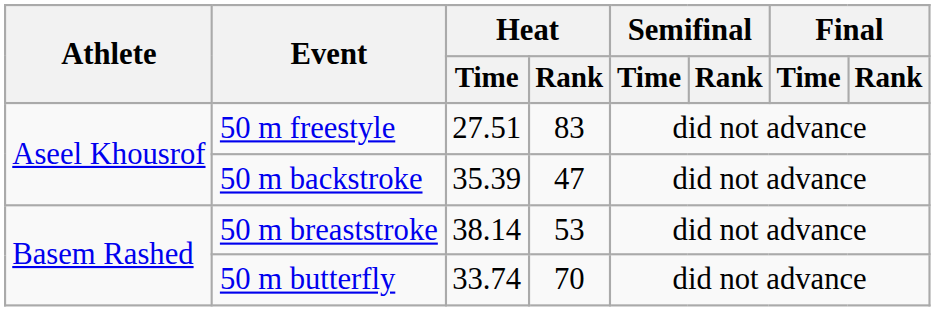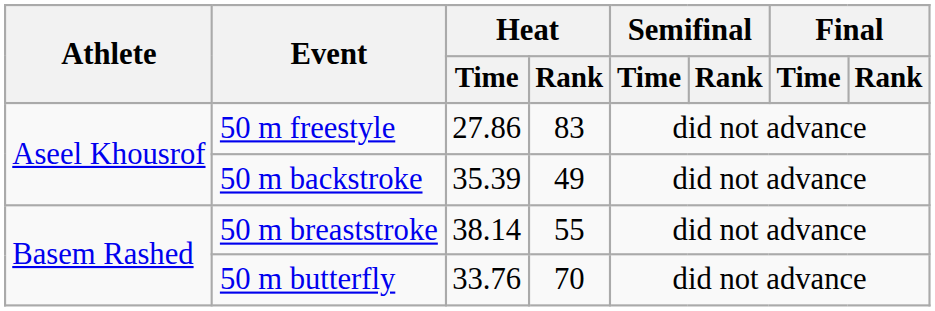50 m freestyle | Heat / Time: 27.51 -> 27.86
50 m backstroke | Heat / Rank: 47 -> 49
50 m breaststroke | Heat / Rank: 53 -> 55
50 m butterfly | Heat / Time: 33.74 -> 33.76
